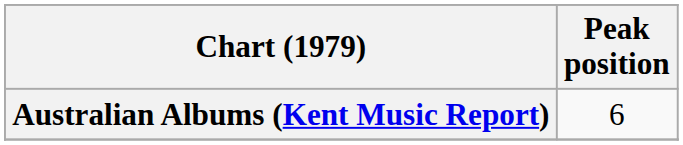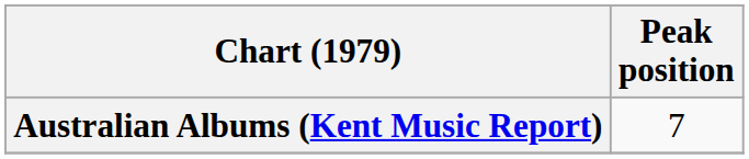Australian Albums (Kent Music Report) | Peak position: 6 -> 7
